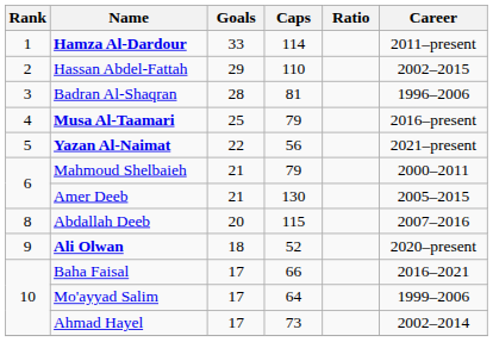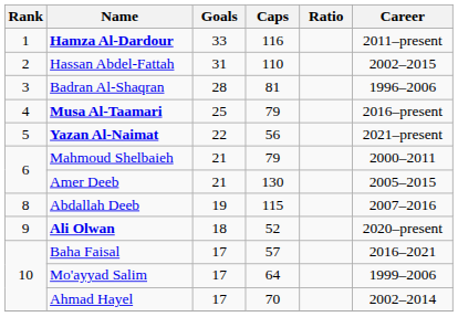Hamza Al-Dardour | Caps: 114 -> 116
Hassan Abdel-Fattah | Goals: 29 -> 31
Abdallah Deeb | Goals: 20 -> 19
Baha Faisal | Caps: 66 -> 57
Ahmad Hayel | Caps: 73 -> 70
